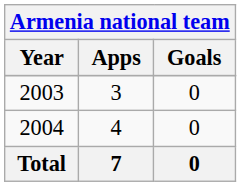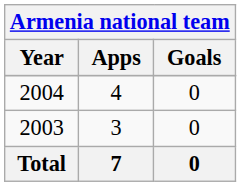rows swapped: 2003 <-> 2004
